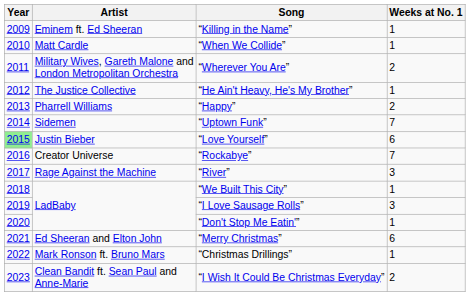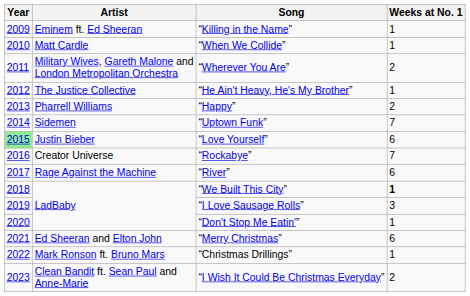“River” | Weeks at No. 1: 3 -> 6
“We Built This City” | Weeks at No. 1: normal -> bold
